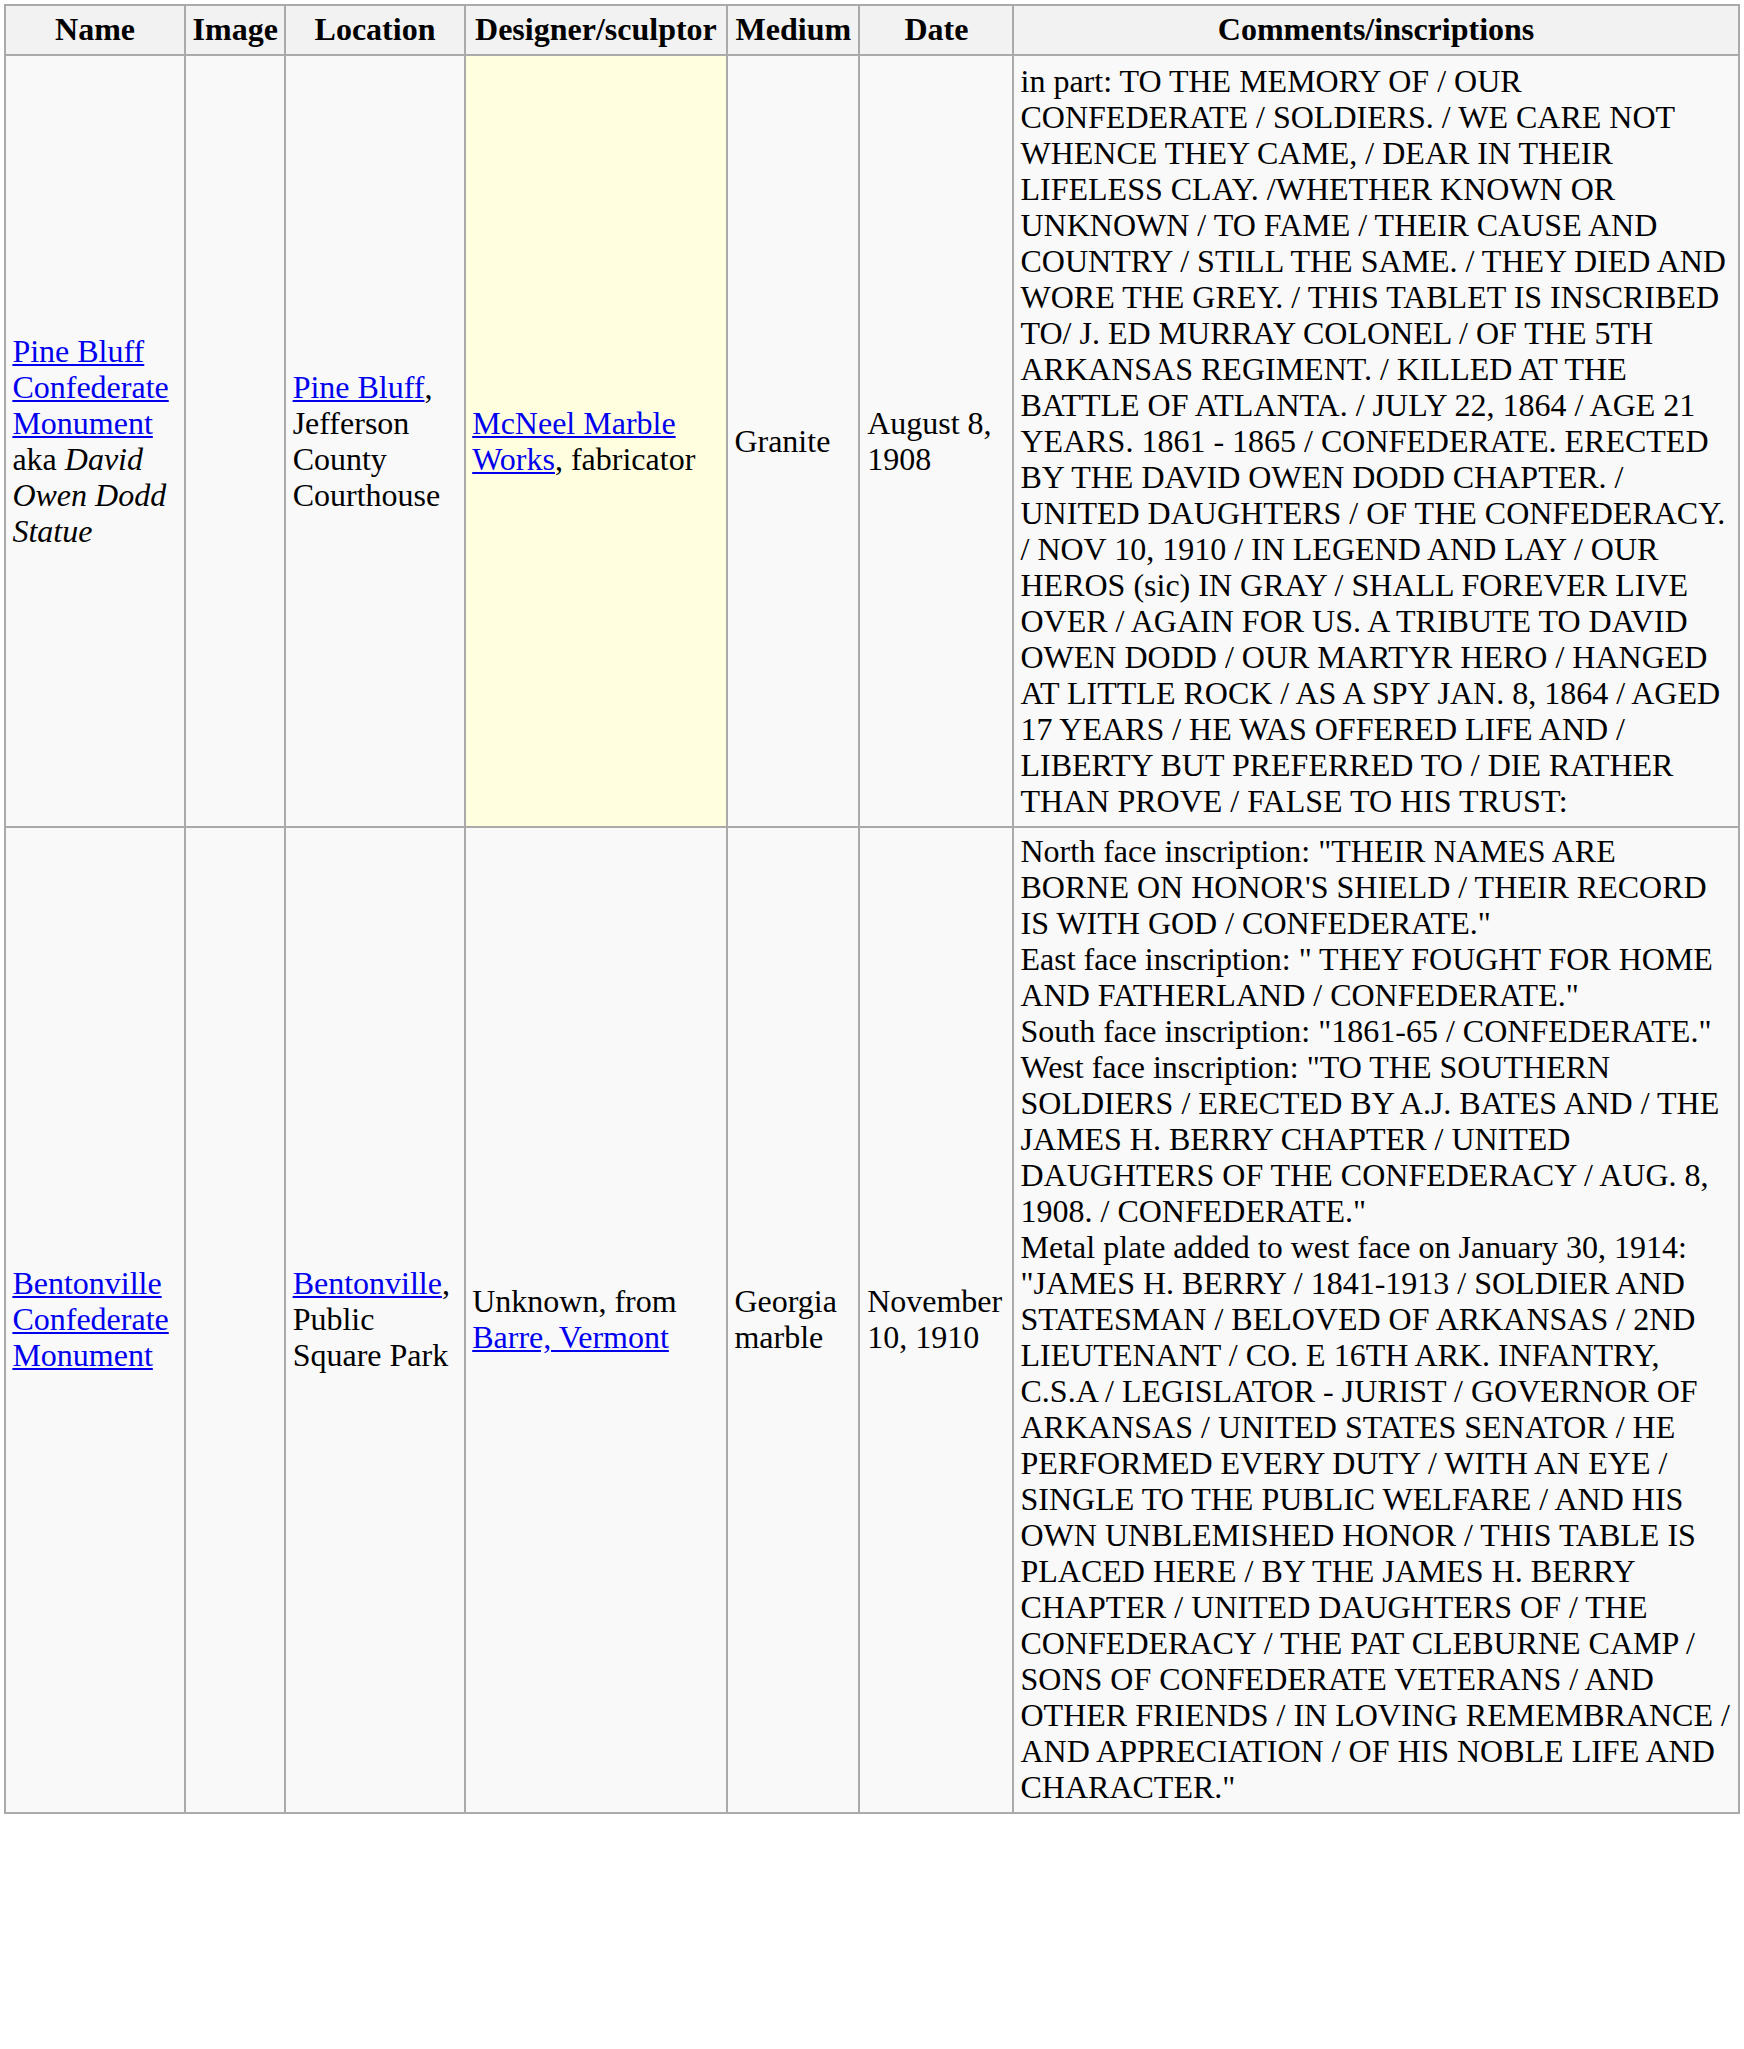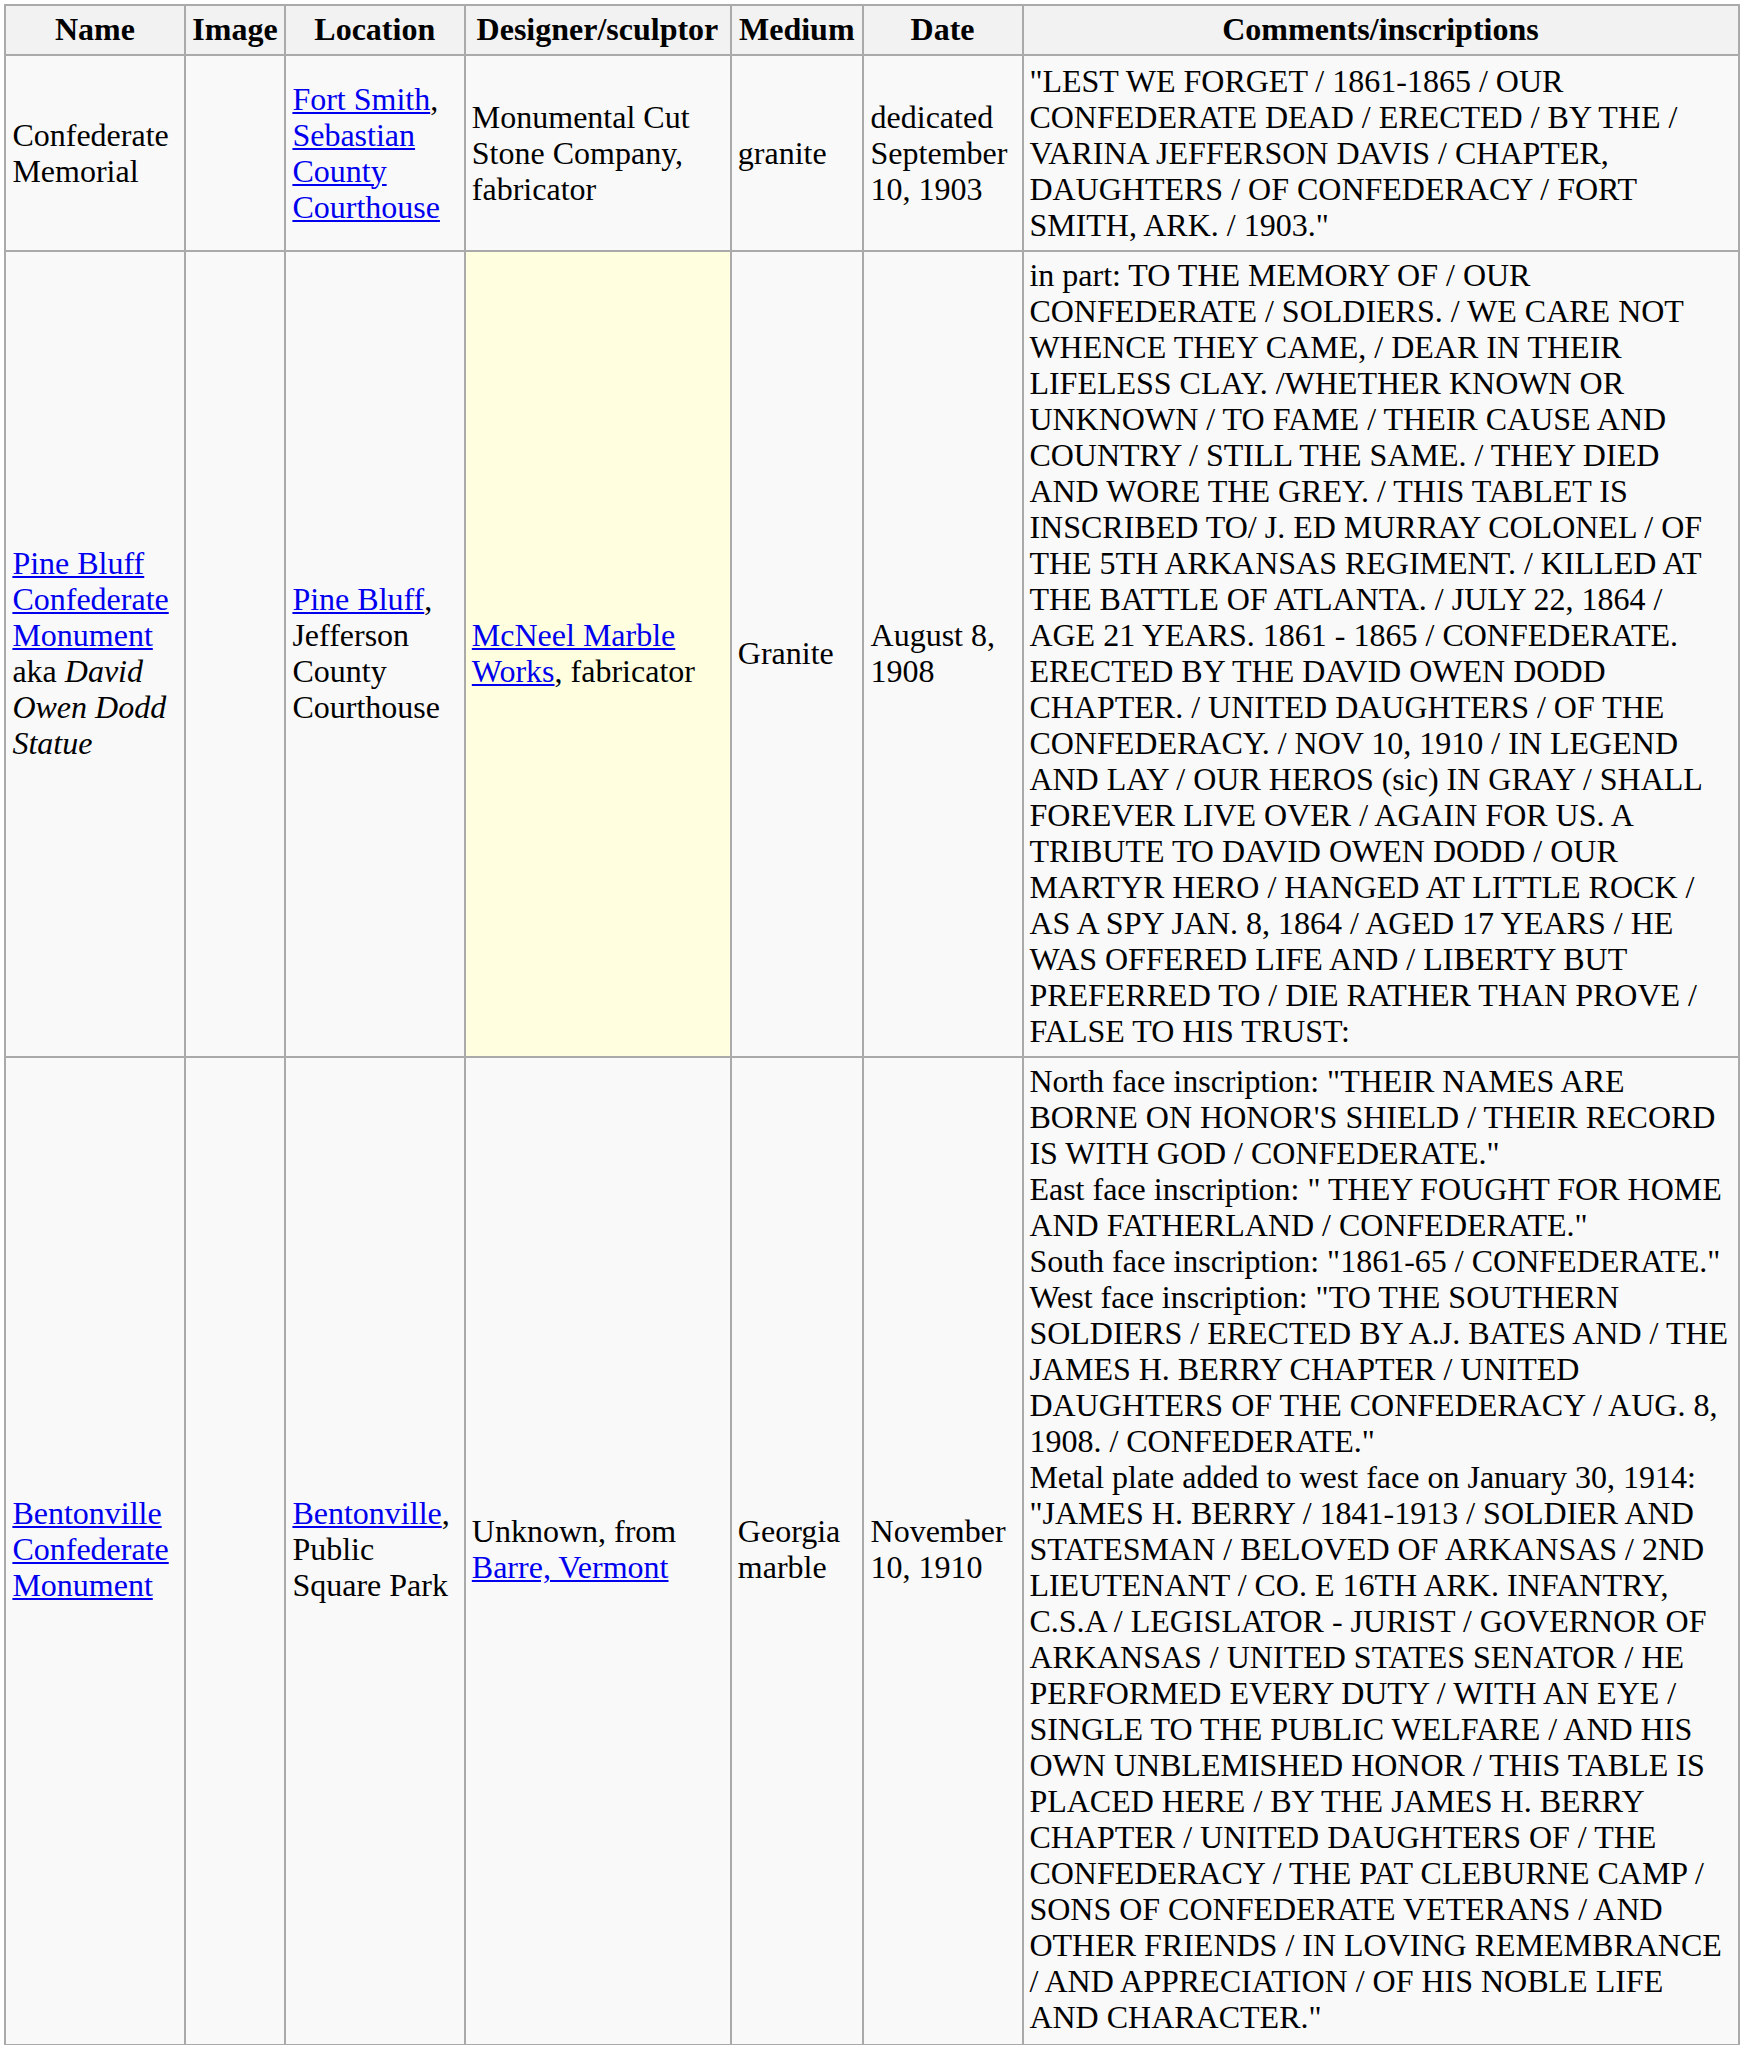+ row: Confederate Memorial | Fort Smith, Sebastian County Courthouse | Monumental Cut Stone Company, fabricator | granite | dedicated September 10, 1903 | "LEST WE FORGET / 1861-1865 / OUR CONFEDERATE DEAD / ERECTED / BY THE / VARINA JEFFERSON DAVIS / CHAPTER, DAUGHTERS / OF CONFEDERACY / FORT SMITH, ARK. / 1903."
